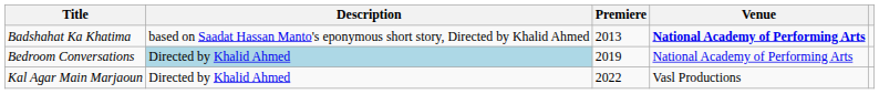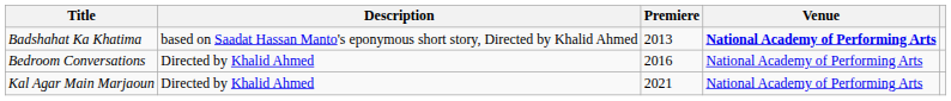Bedroom Conversations | Description: lightblue background -> no background
Bedroom Conversations | Premiere: 2019 -> 2016
Kal Agar Main Marjaoun | Premiere: 2022 -> 2021
Kal Agar Main Marjaoun | Venue: Vasl Productions -> National Academy of Performing Arts
